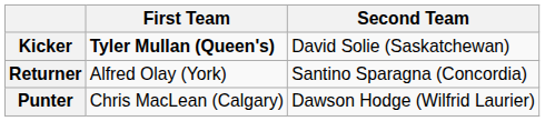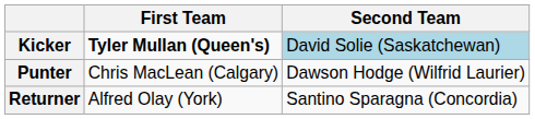Kicker | Second Team: no background -> lightblue background
rows swapped: Punter <-> Returner
